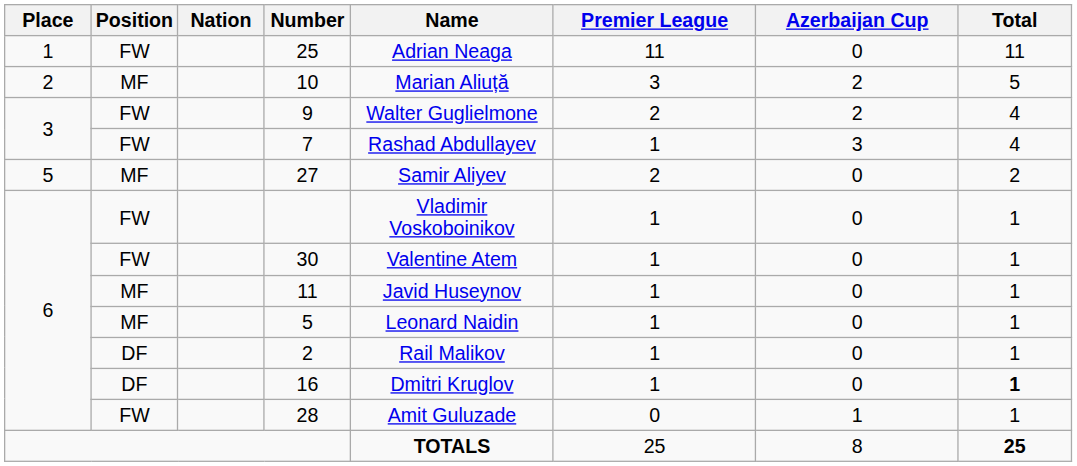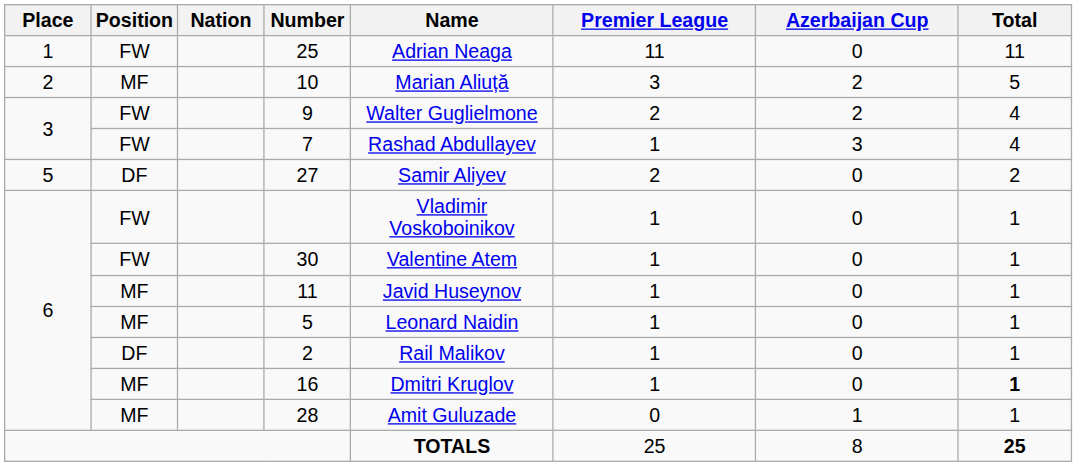27 | Position: MF -> DF
16 | Position: DF -> MF
28 | Position: FW -> MF
